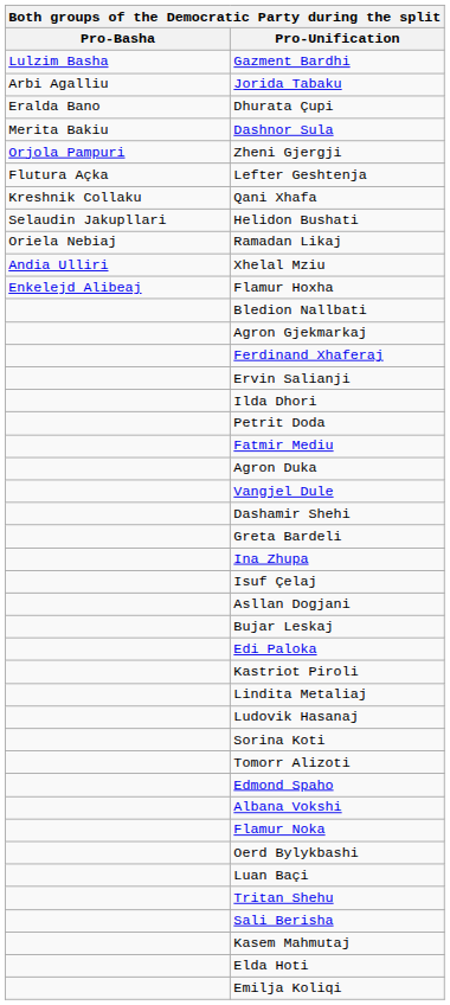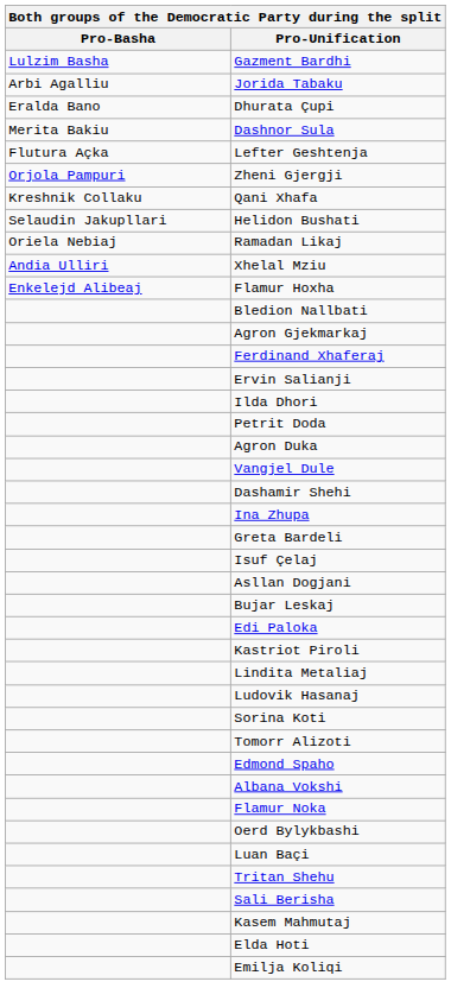rows swapped: Lefter Geshtenja <-> Zheni Gjergji
- row: Fatmir Mediu
rows swapped: Greta Bardeli <-> Ina Zhupa
